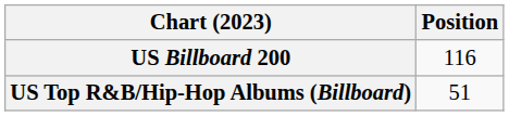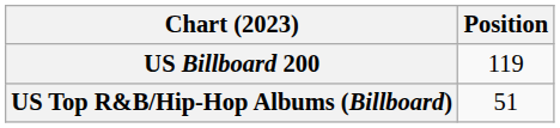US Billboard 200 | Position: 116 -> 119
